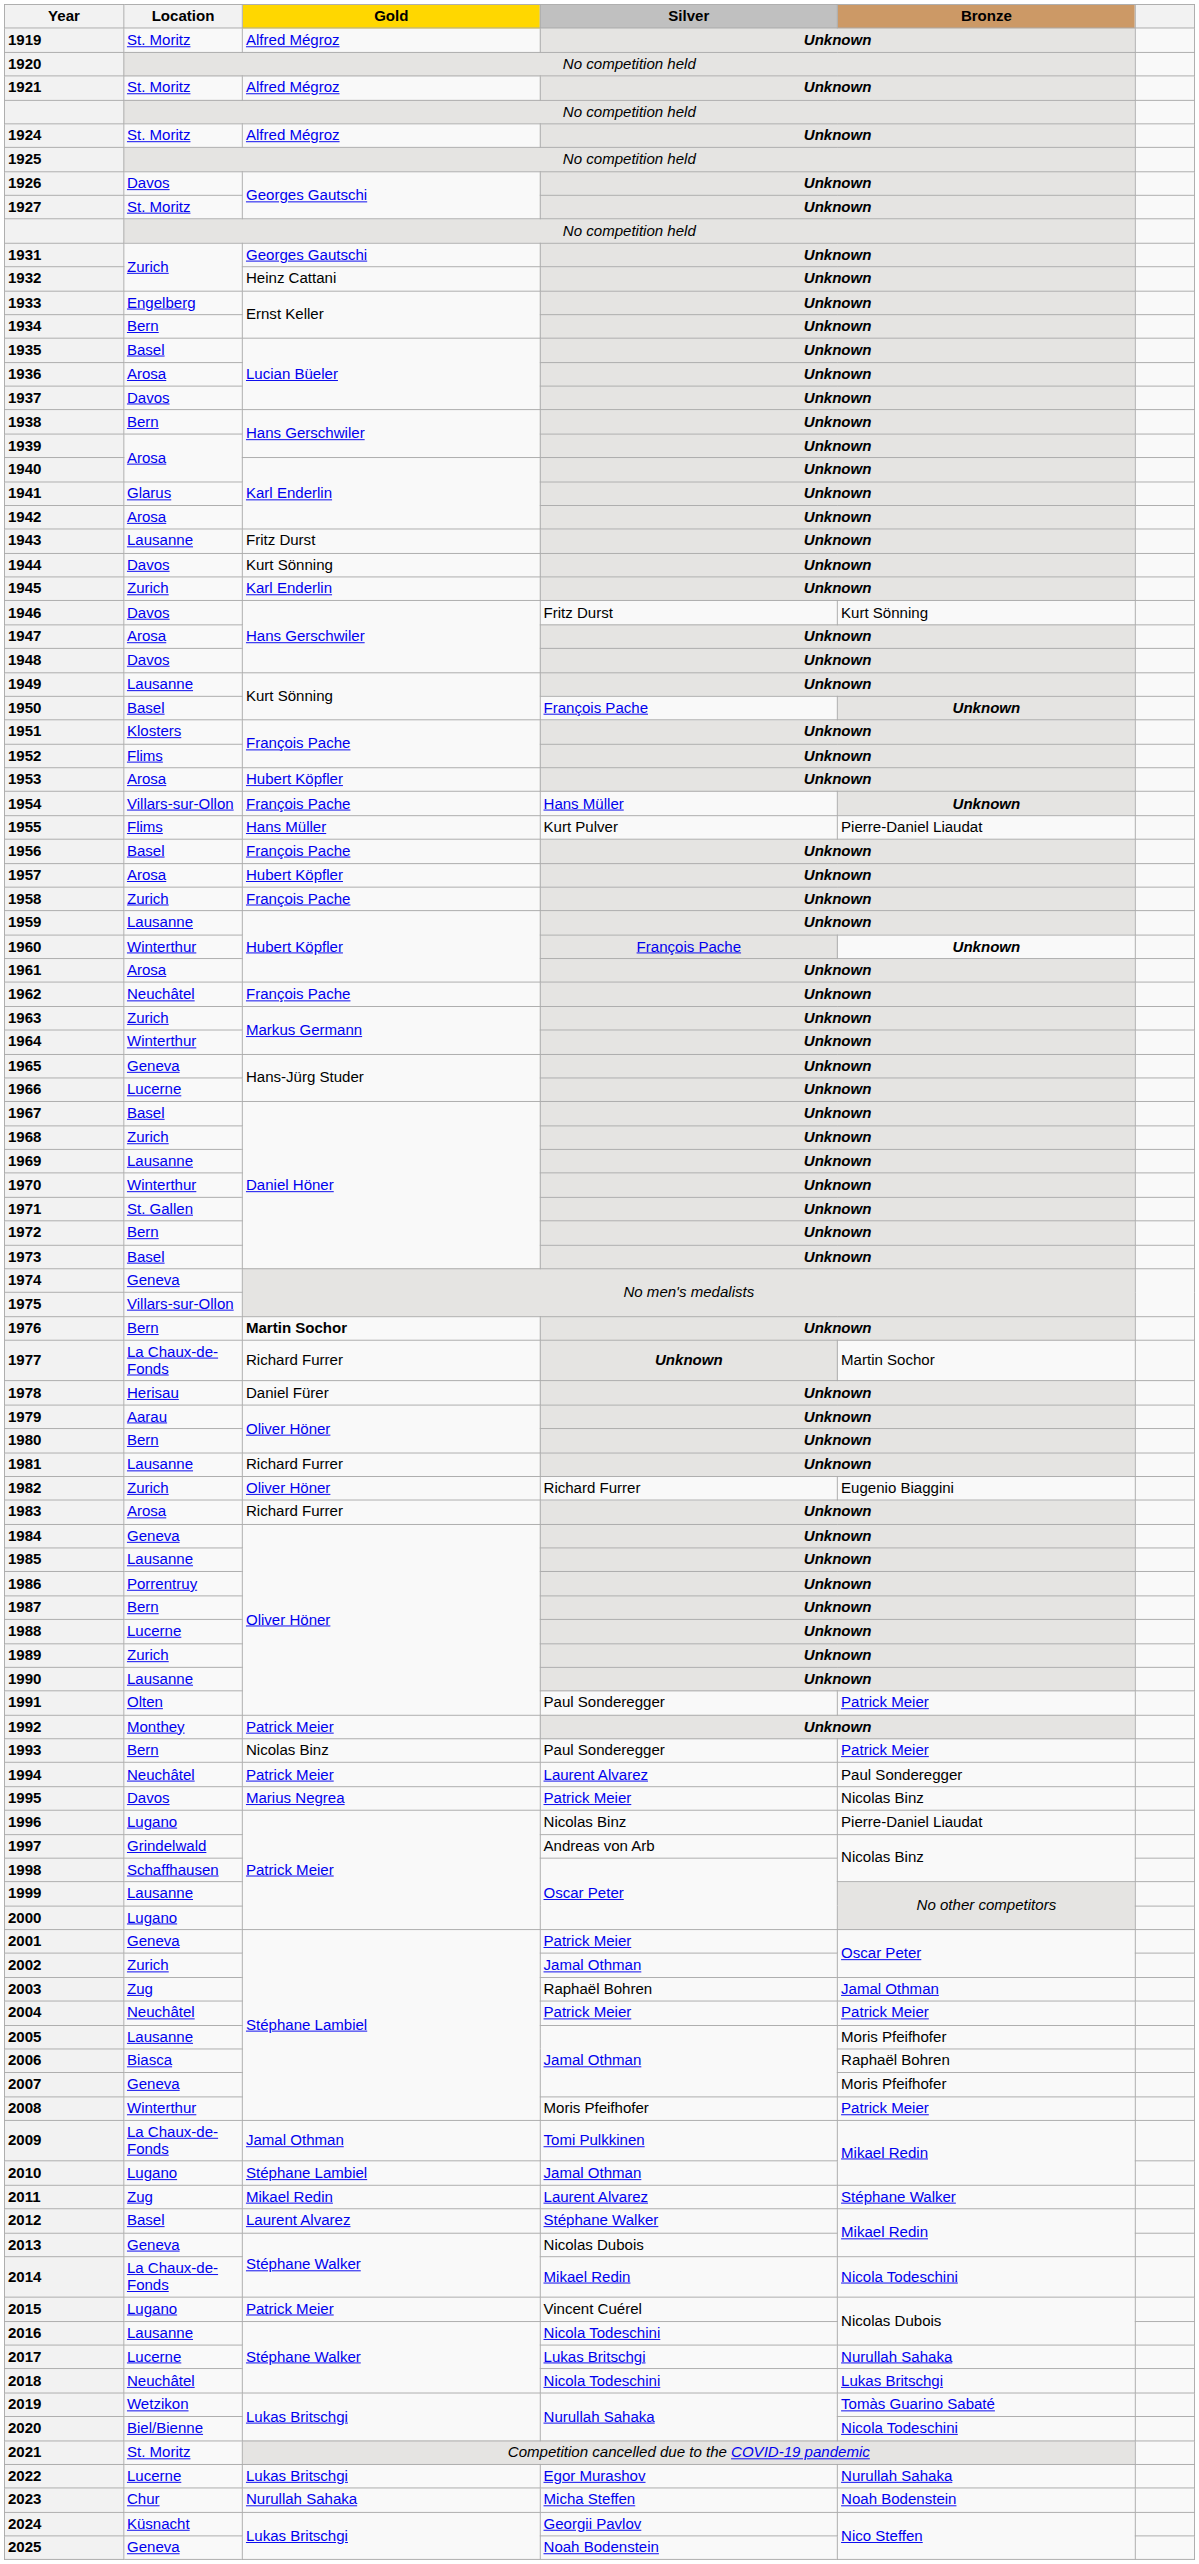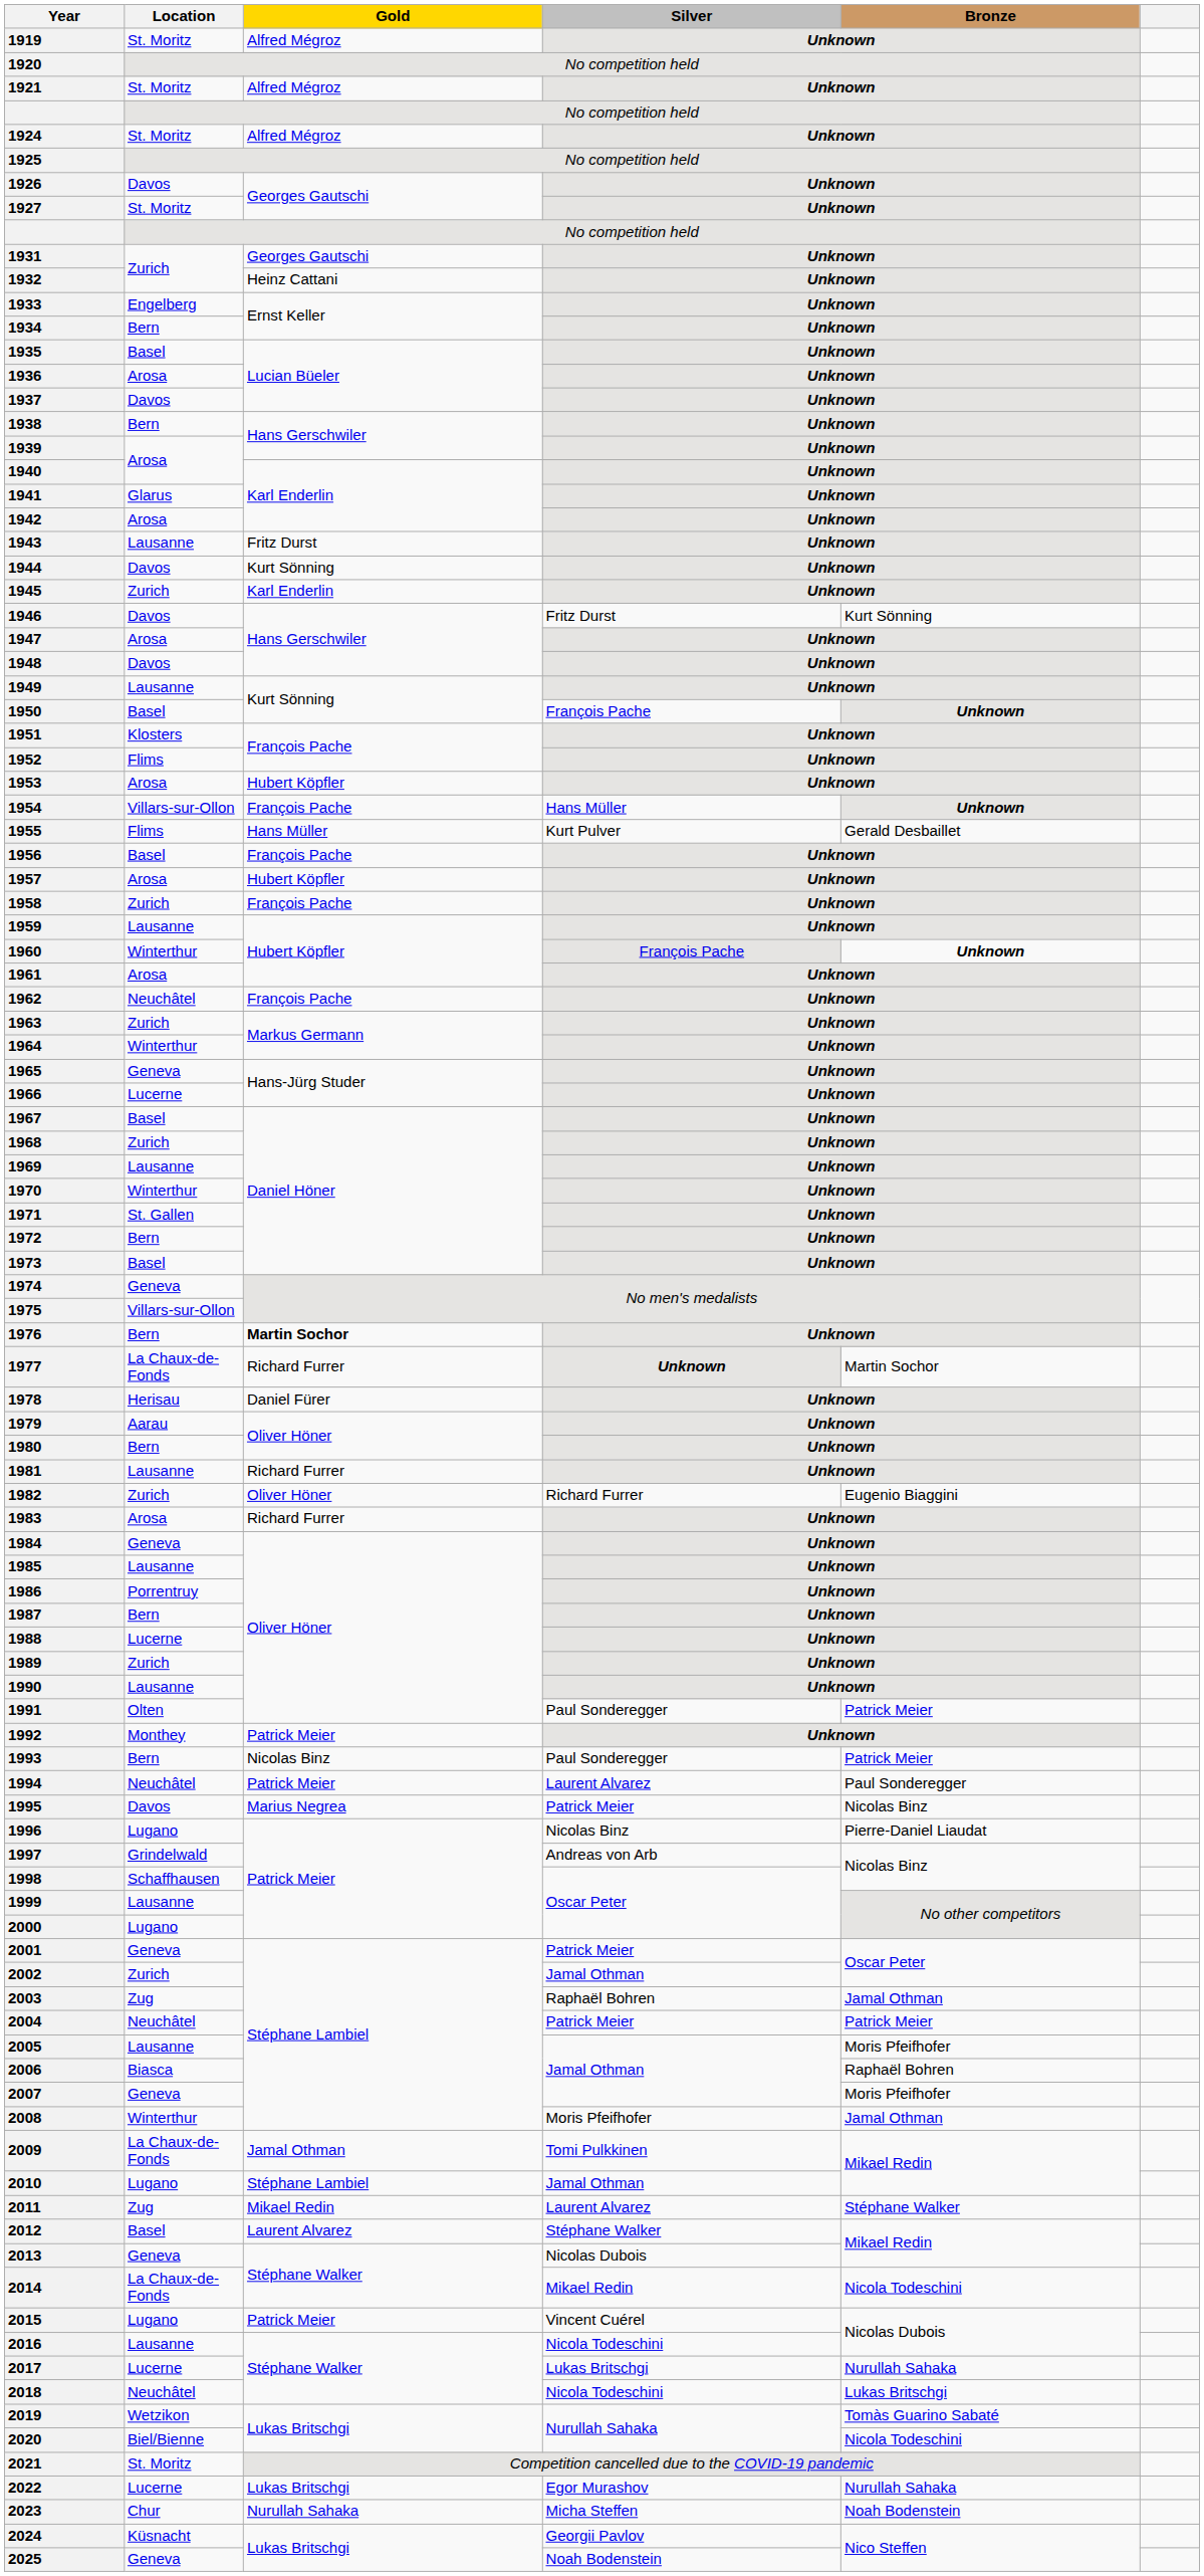1955 | Bronze: Pierre-Daniel Liaudat -> Gerald Desbaillet
2008 | Bronze: Patrick Meier -> Jamal Othman
